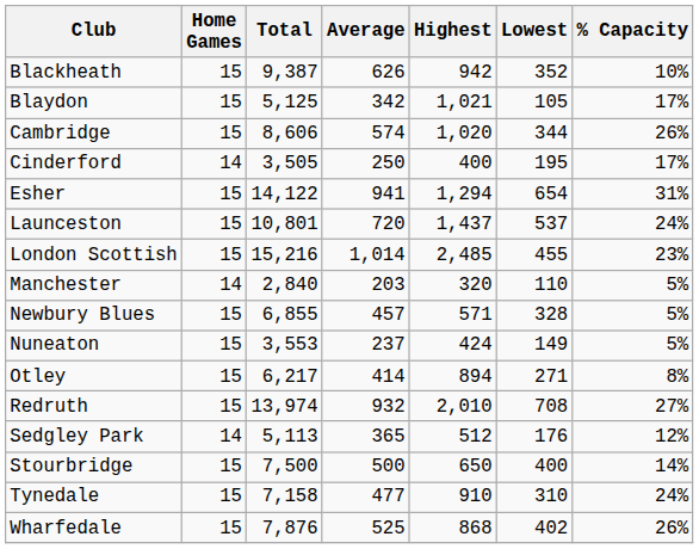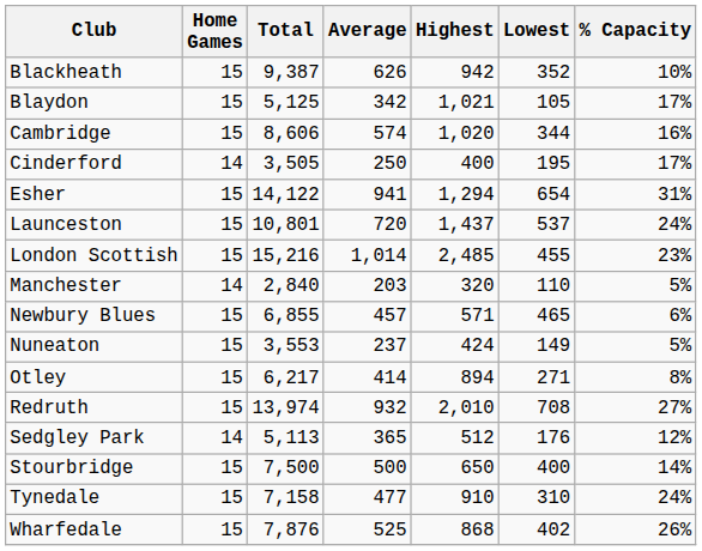Cambridge | % Capacity: 26% -> 16%
Newbury Blues | Lowest: 328 -> 465
Newbury Blues | % Capacity: 5% -> 6%
